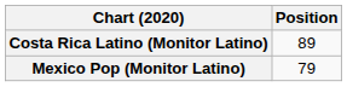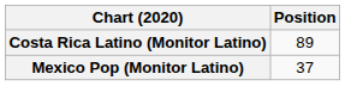Mexico Pop (Monitor Latino) | Position: 79 -> 37
